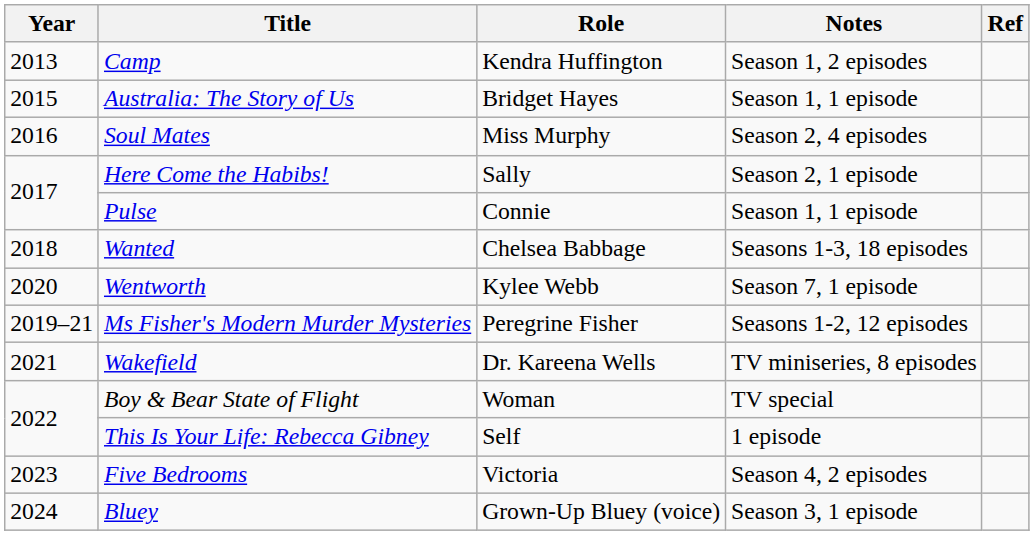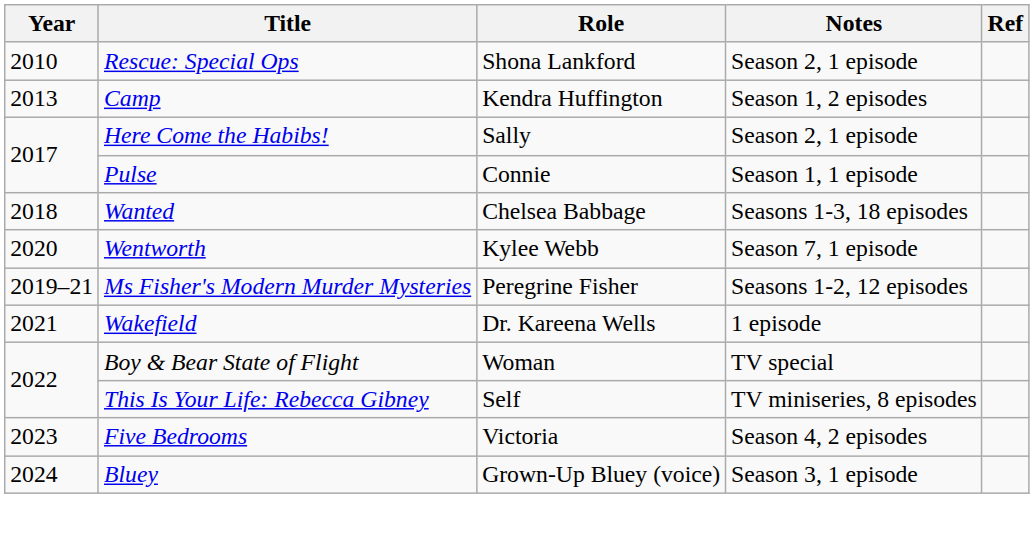+ row: 2010 | Rescue: Special Ops | Shona Lankford | Season 2, 1 episode
- row: 2015 | Australia: The Story of Us | Bridget Hayes | Season 1, 1 episode
- row: 2016 | Soul Mates | Miss Murphy | Season 2, 4 episodes
Wakefield | Notes: TV miniseries, 8 episodes -> 1 episode
This Is Your Life: Rebecca Gibney | Notes: 1 episode -> TV miniseries, 8 episodes
